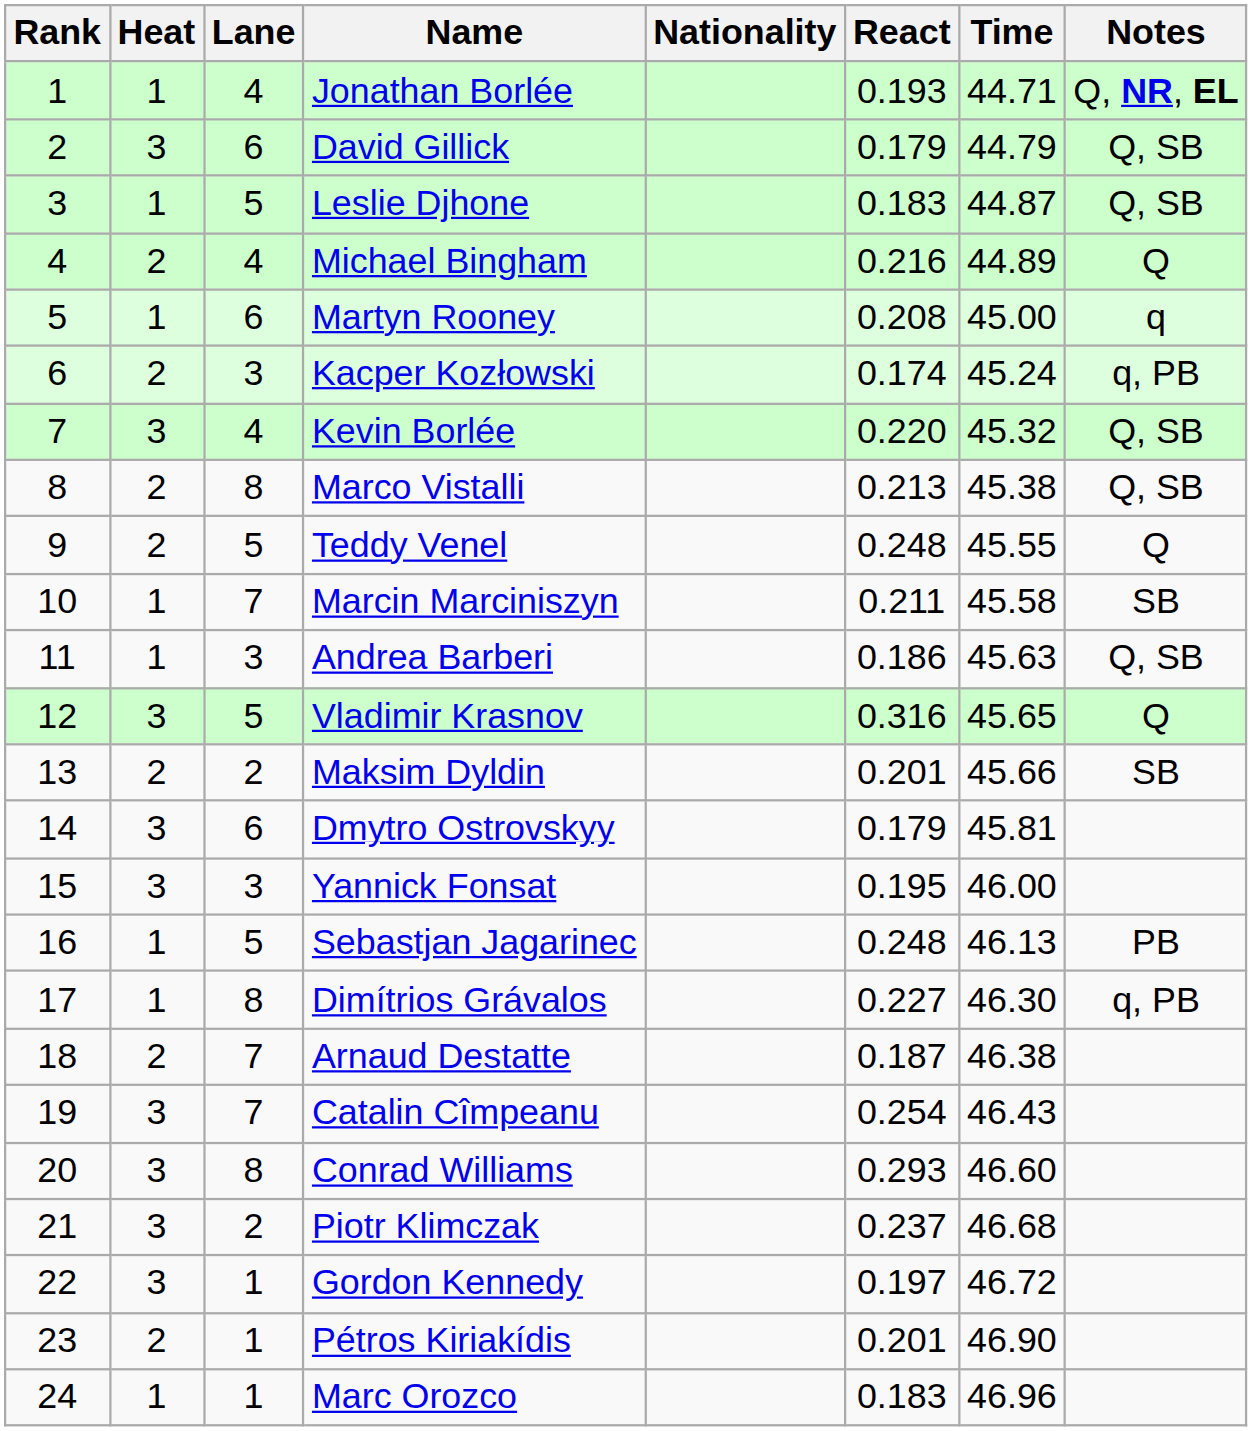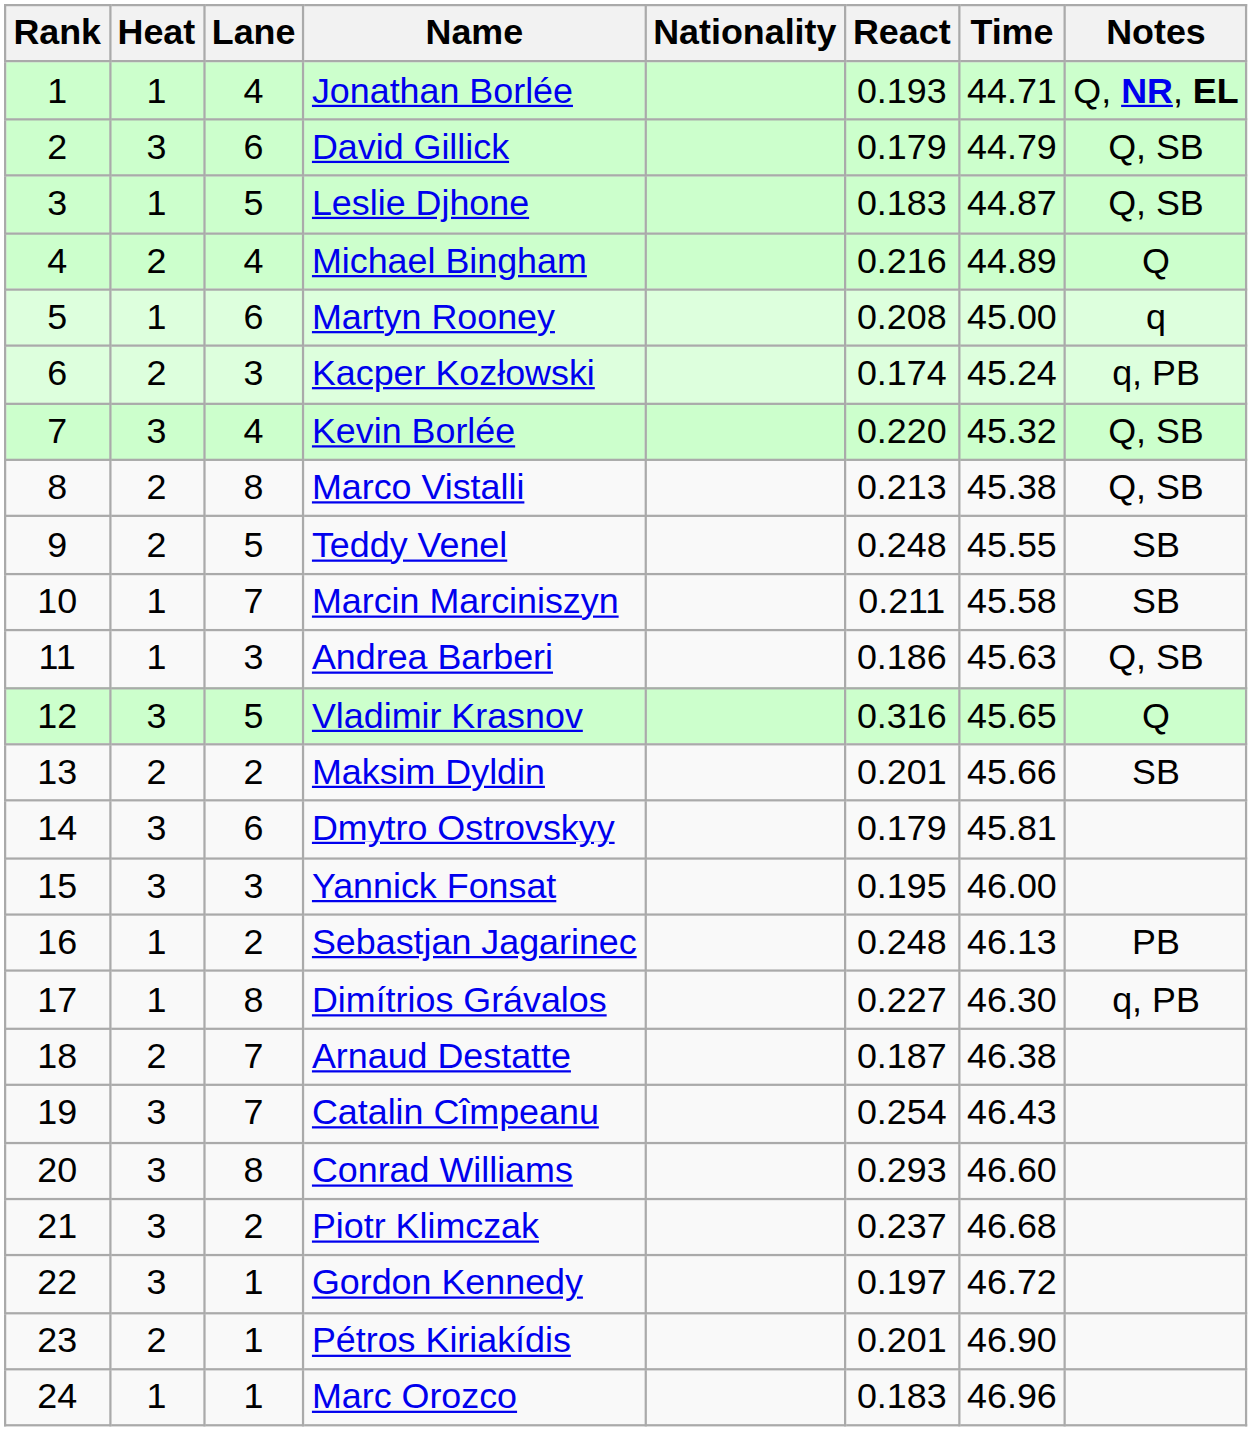Teddy Venel | Notes: Q -> SB
Sebastjan Jagarinec | Lane: 5 -> 2
